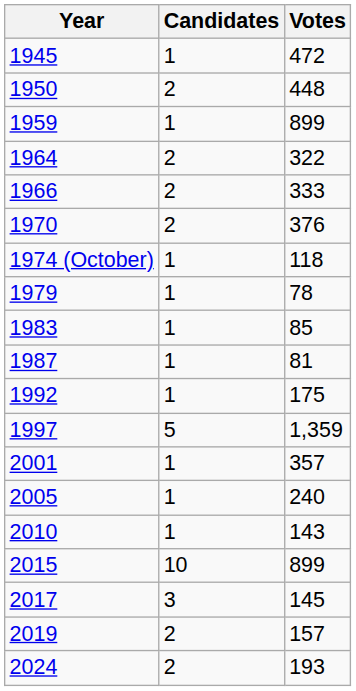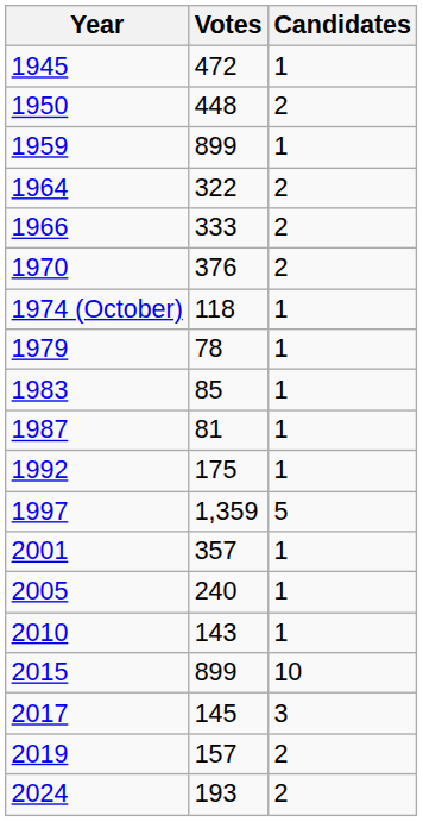columns swapped: Candidates <-> Votes
